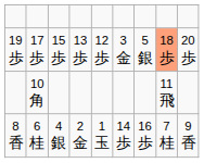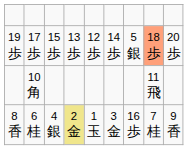19 歩 | column 6: 3 金 -> 14 歩
8 香 | column 4: no background -> khaki background
8 香 | column 6: 14 歩 -> 3 金
